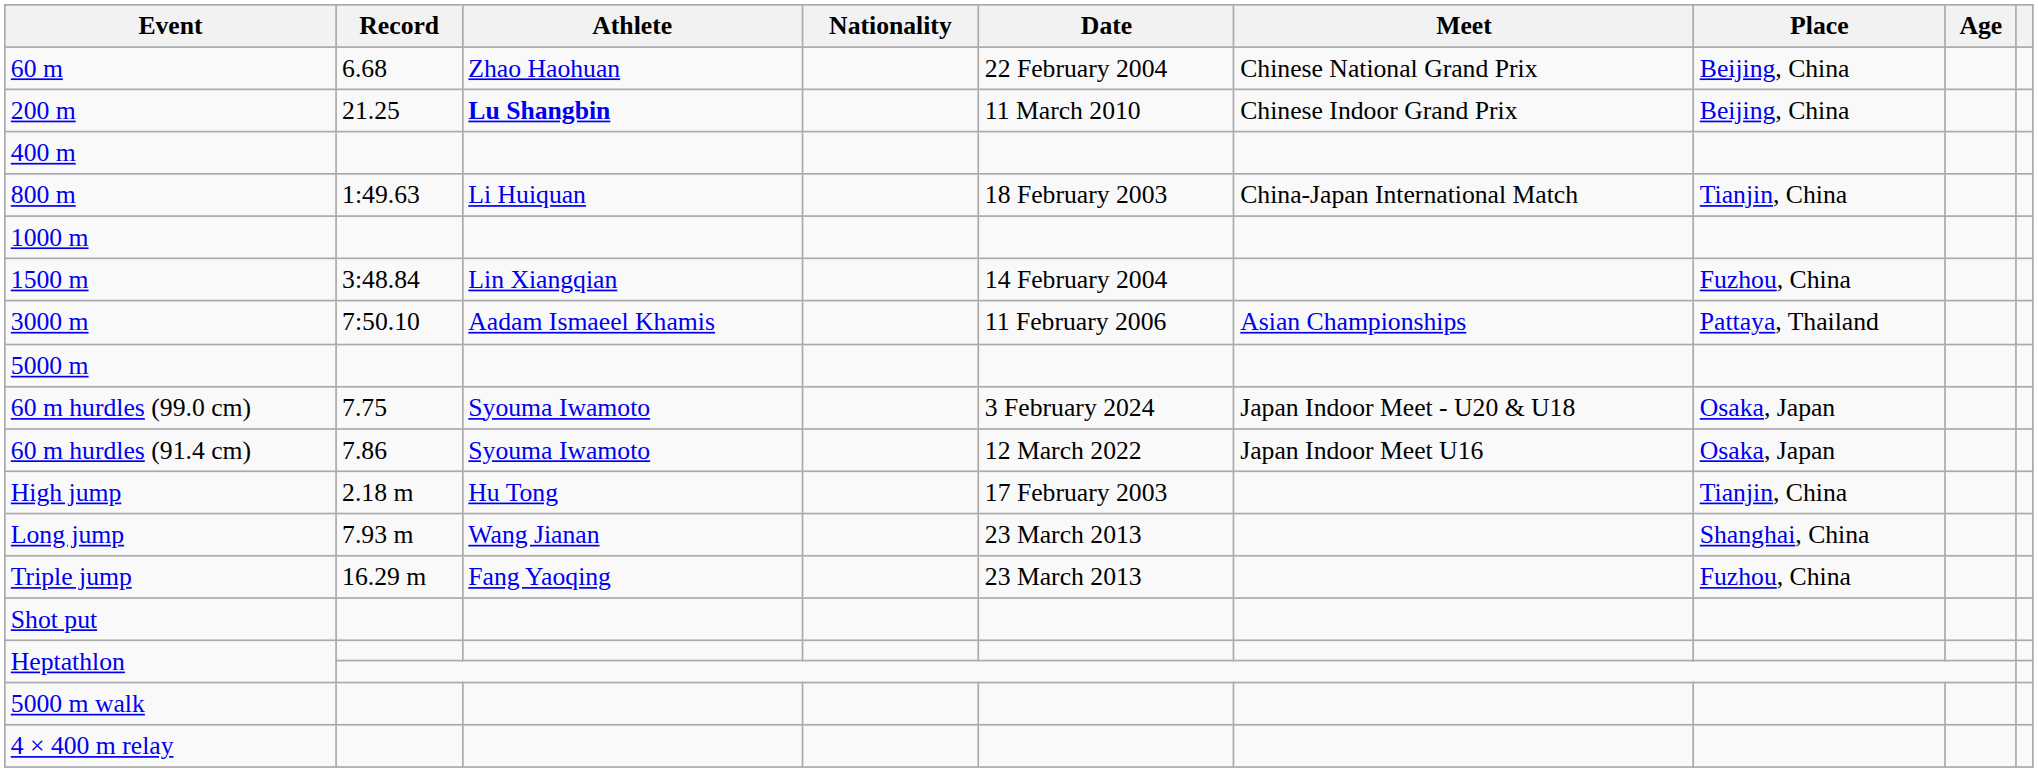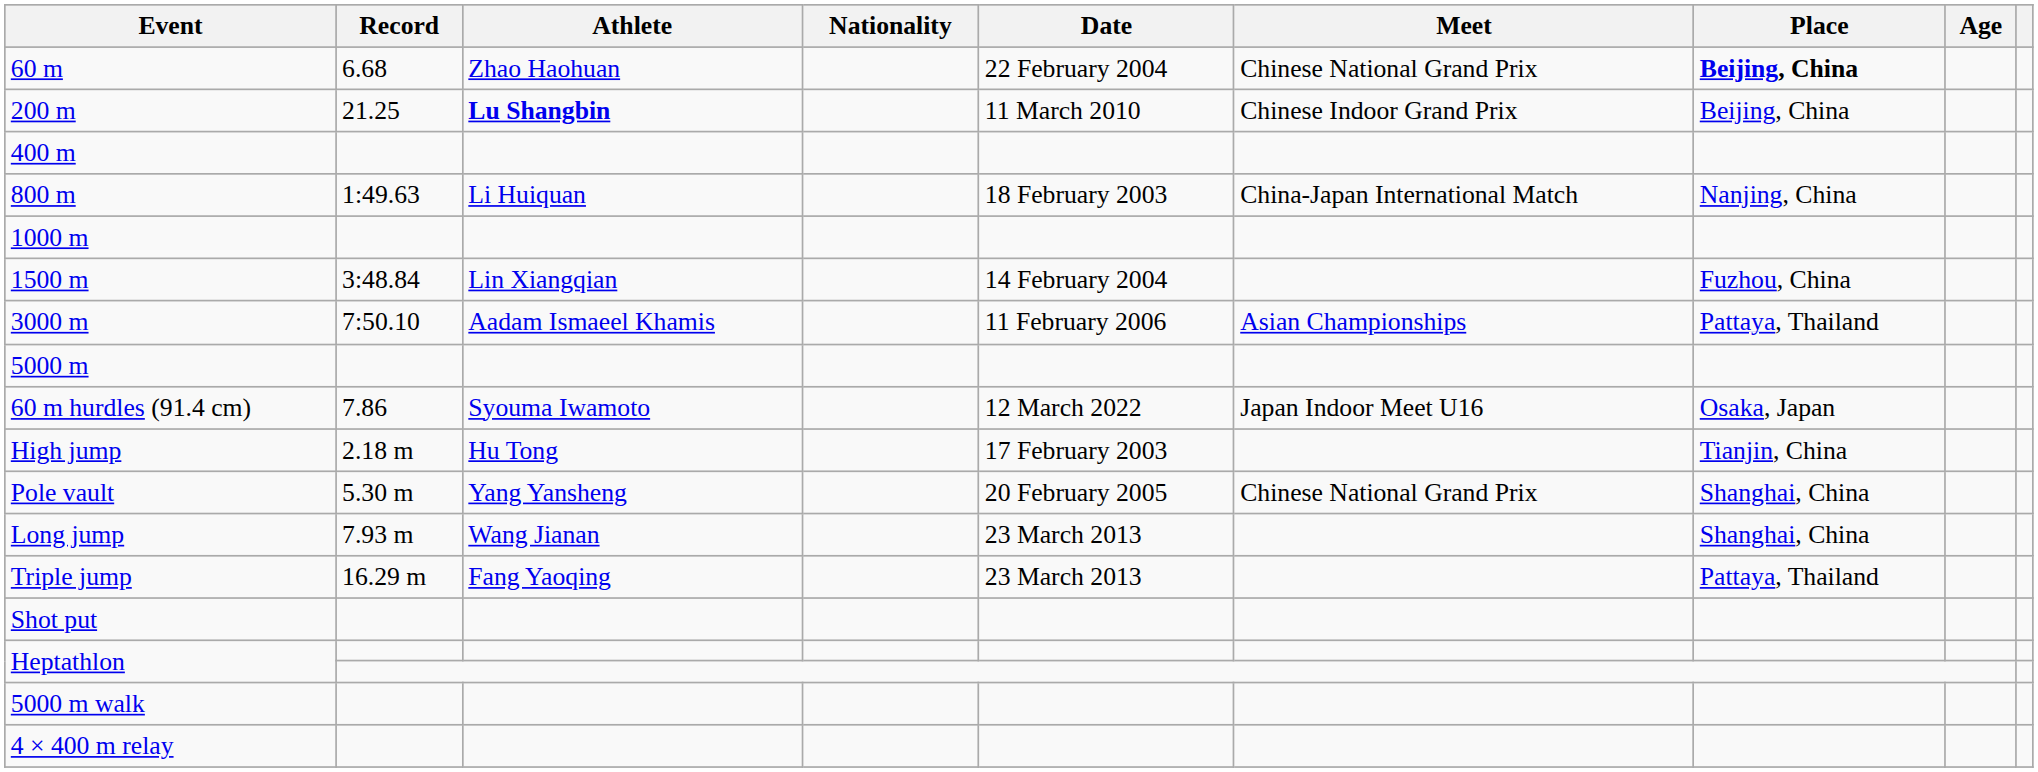60 m | Place: normal -> bold
800 m | Place: Tianjin, China -> Nanjing, China
- row: 60 m hurdles (99.0 cm) | 7.75 | Syouma Iwamoto | 3 February 2024 | Japan Indoor Meet - U20 & U18 | Osaka, Japan
+ row: Pole vault | 5.30 m | Yang Yansheng | 20 February 2005 | Chinese National Grand Prix | Shanghai, China
Triple jump | Place: Fuzhou, China -> Pattaya, Thailand
